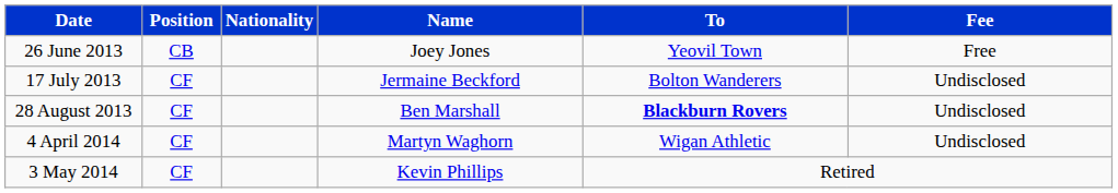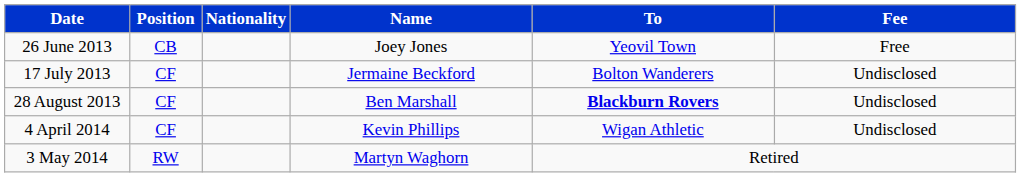4 April 2014 | Name: Martyn Waghorn -> Kevin Phillips
3 May 2014 | Position: CF -> RW
3 May 2014 | Name: Kevin Phillips -> Martyn Waghorn
